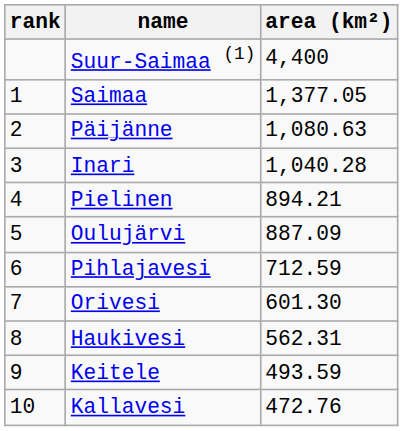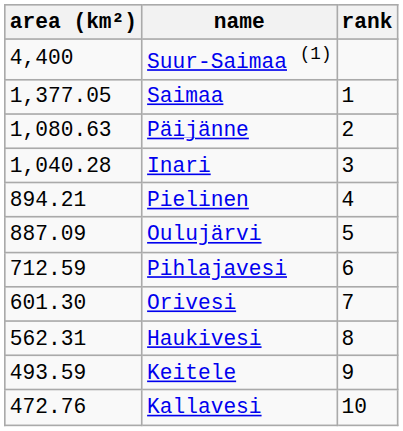columns swapped: rank <-> area (km²)
